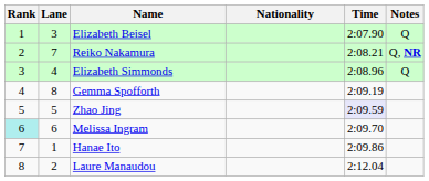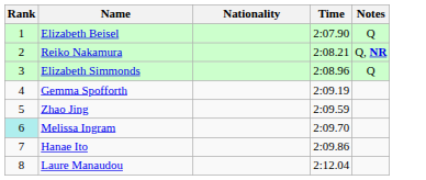- column: Lane | 3 | 7 | 4 | 8 | 5 | 6 | 1 | 2
Zhao Jing | Time: lavender background -> no background
